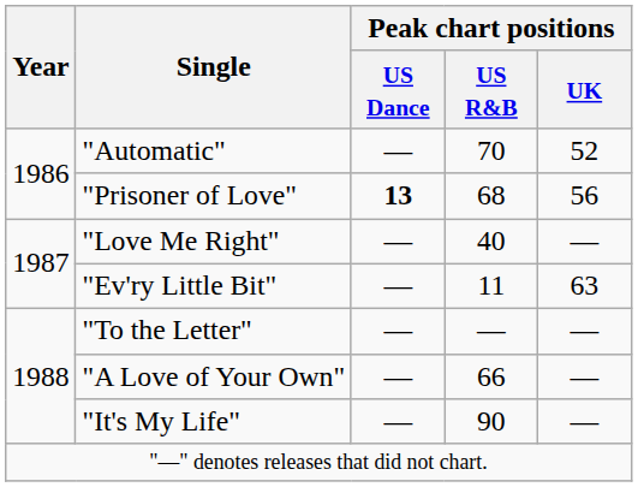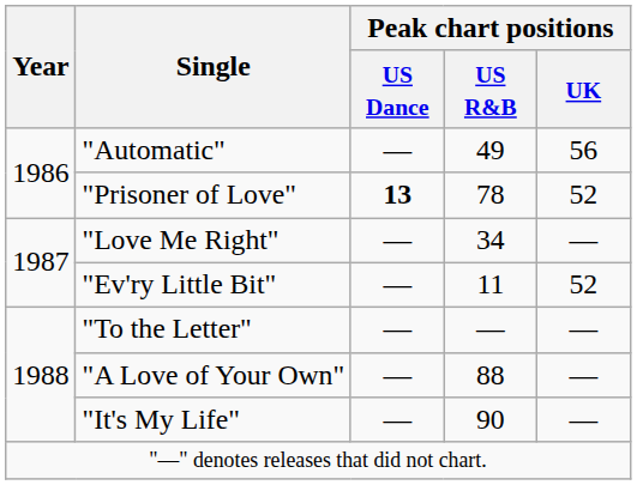"Automatic" | Peak chart positions / US R&B: 70 -> 49
"Automatic" | Peak chart positions / UK: 52 -> 56
"Prisoner of Love" | Peak chart positions / US R&B: 68 -> 78
"Prisoner of Love" | Peak chart positions / UK: 56 -> 52
"Love Me Right" | Peak chart positions / US R&B: 40 -> 34
"Ev'ry Little Bit" | Peak chart positions / UK: 63 -> 52
"A Love of Your Own" | Peak chart positions / US R&B: 66 -> 88
